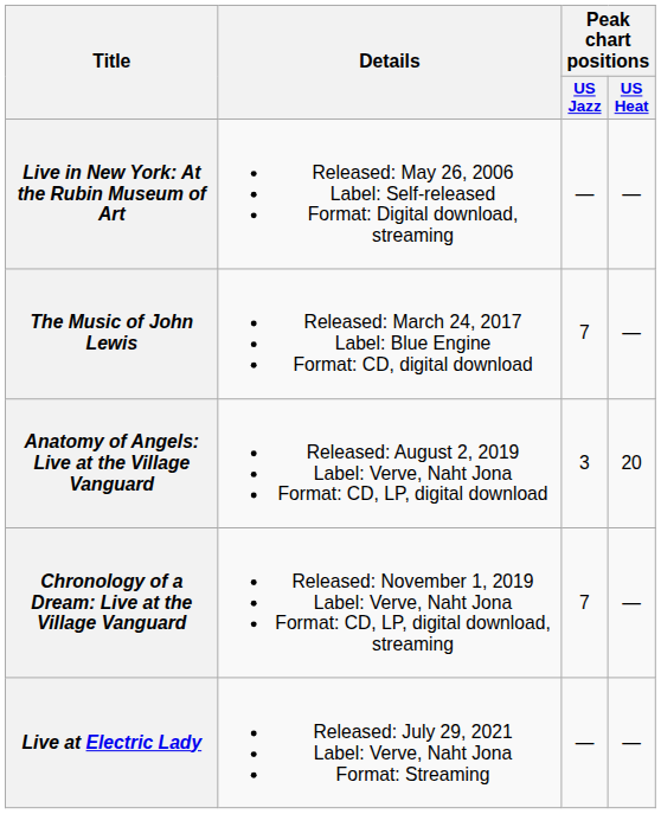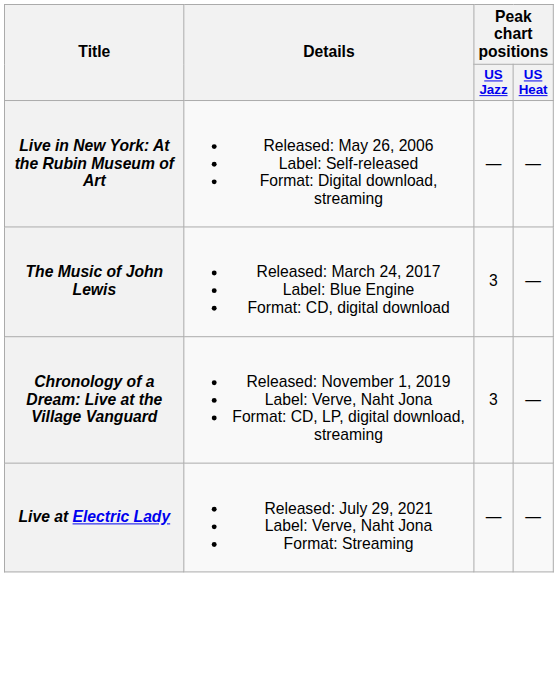The Music of John Lewis | Peak chart positions / US Jazz: 7 -> 3
- row: Anatomy of Angels: Live at the Village Vanguard | Released: August 2, 2019 Label: Verve, Naht Jona Format: CD, LP, digital download | 3 | 20
Chronology of a Dream: Live at the Village Vanguard | Peak chart positions / US Jazz: 7 -> 3
